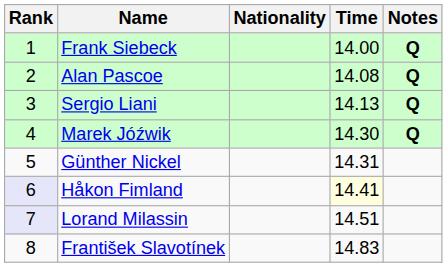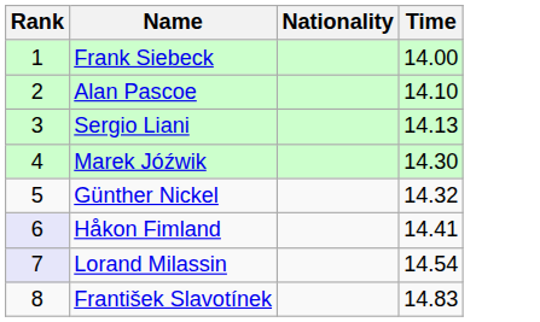- column: Notes | Q | Q | Q | Q
Alan Pascoe | Time: 14.08 -> 14.10
Günther Nickel | Time: 14.31 -> 14.32
Håkon Fimland | Time: lightyellow background -> no background
Lorand Milassin | Time: 14.51 -> 14.54
